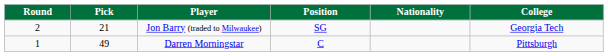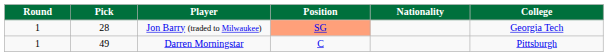Jon Barry (traded to Milwaukee) | Round: 2 -> 1
Jon Barry (traded to Milwaukee) | Pick: 21 -> 28
Jon Barry (traded to Milwaukee) | Position: no background -> lightsalmon background
